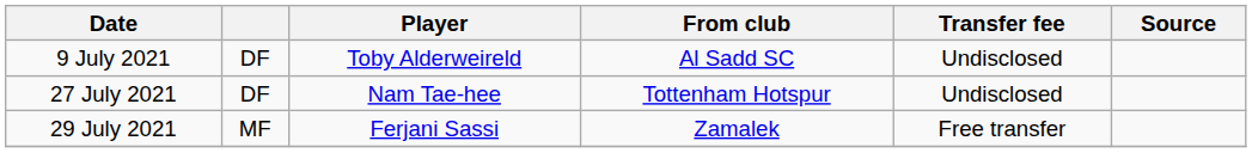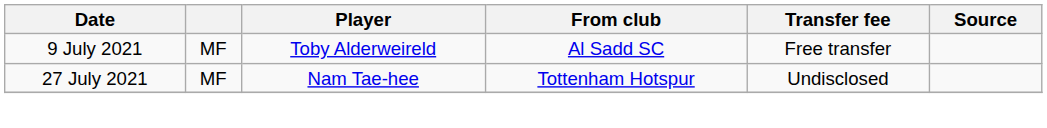9 July 2021 | column 2: DF -> MF
9 July 2021 | Transfer fee: Undisclosed -> Free transfer
27 July 2021 | column 2: DF -> MF
- row: 29 July 2021 | MF | Ferjani Sassi | Zamalek | Free transfer
